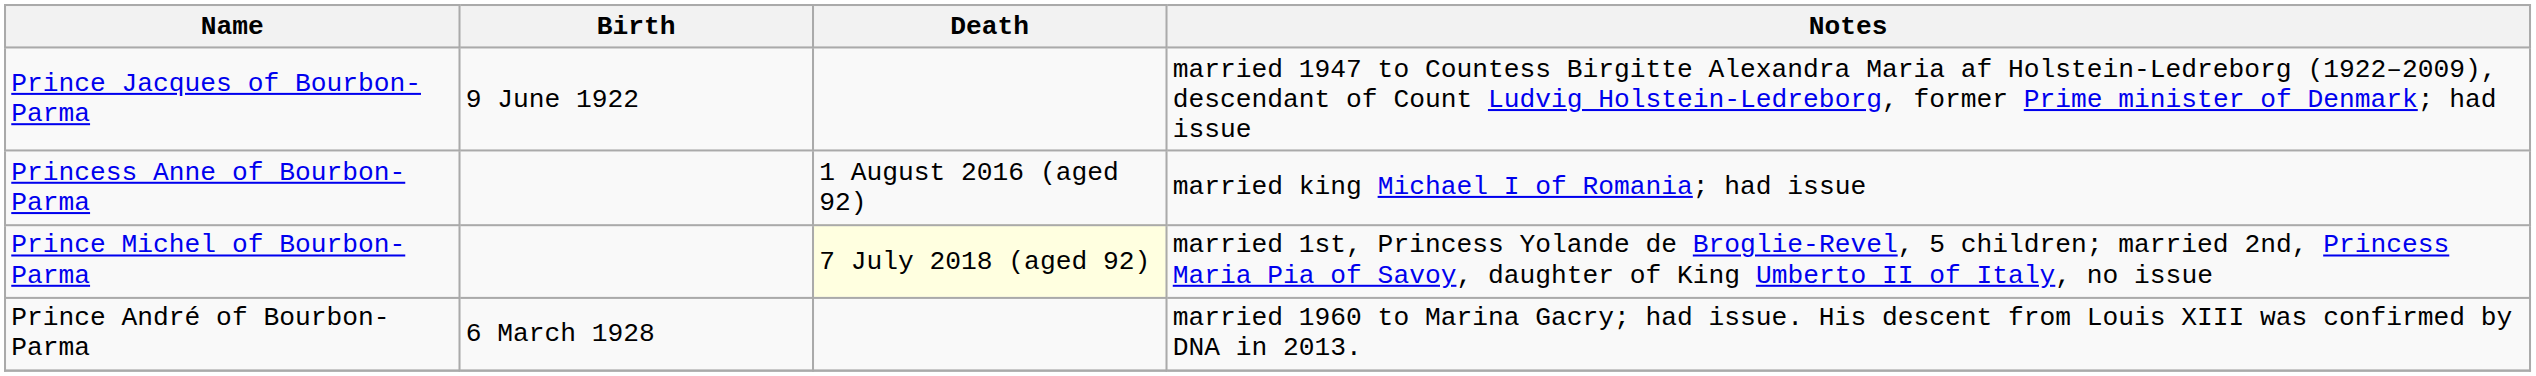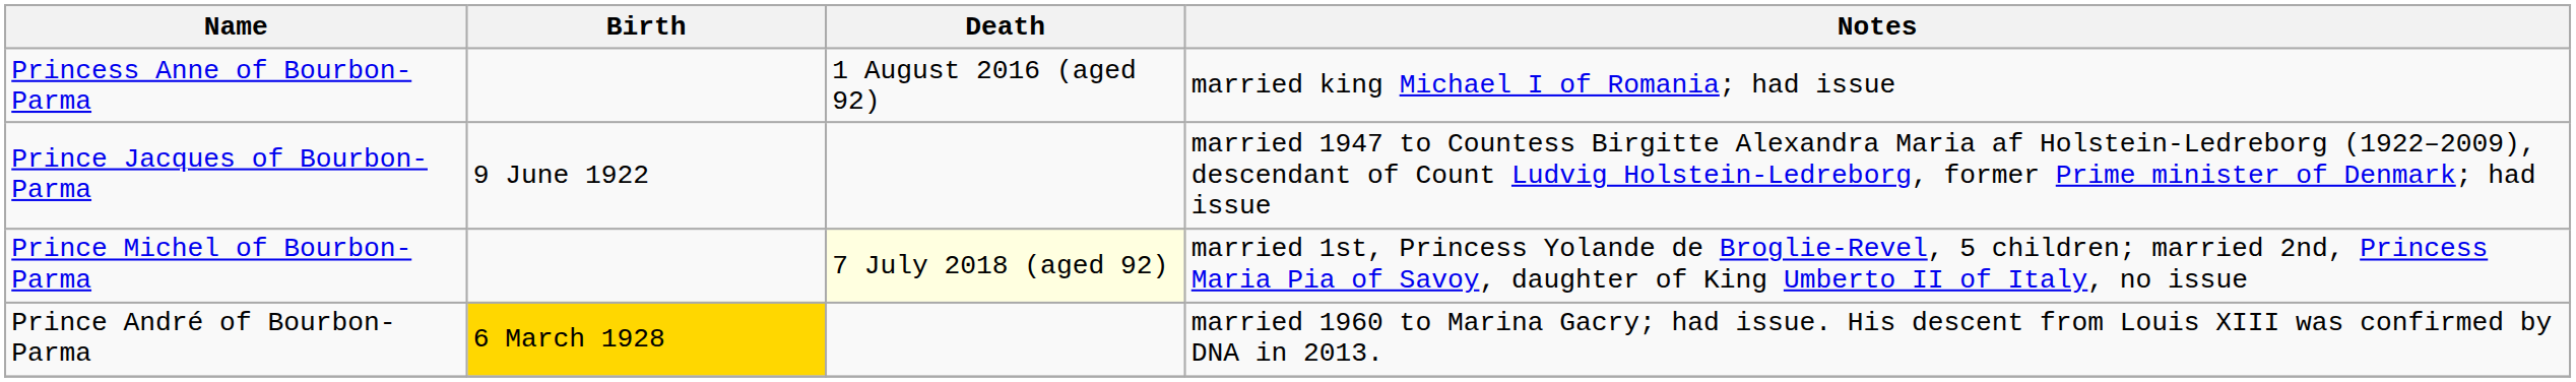rows swapped: Prince Jacques of Bourbon-Parma <-> Princess Anne of Bourbon-Parma
Prince André of Bourbon-Parma | Birth: no background -> gold background
